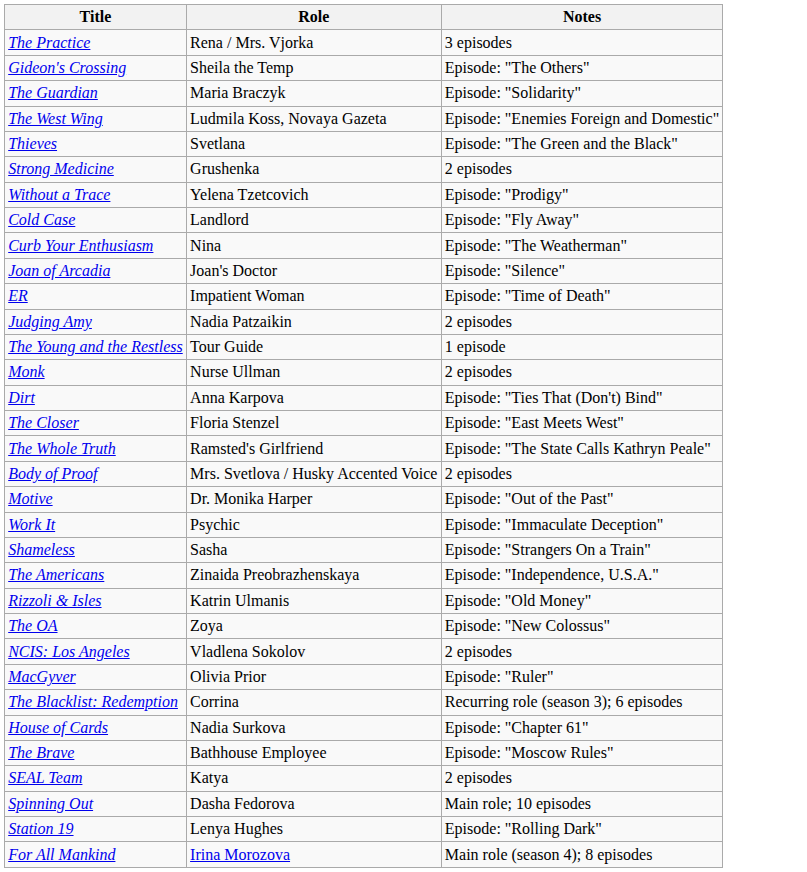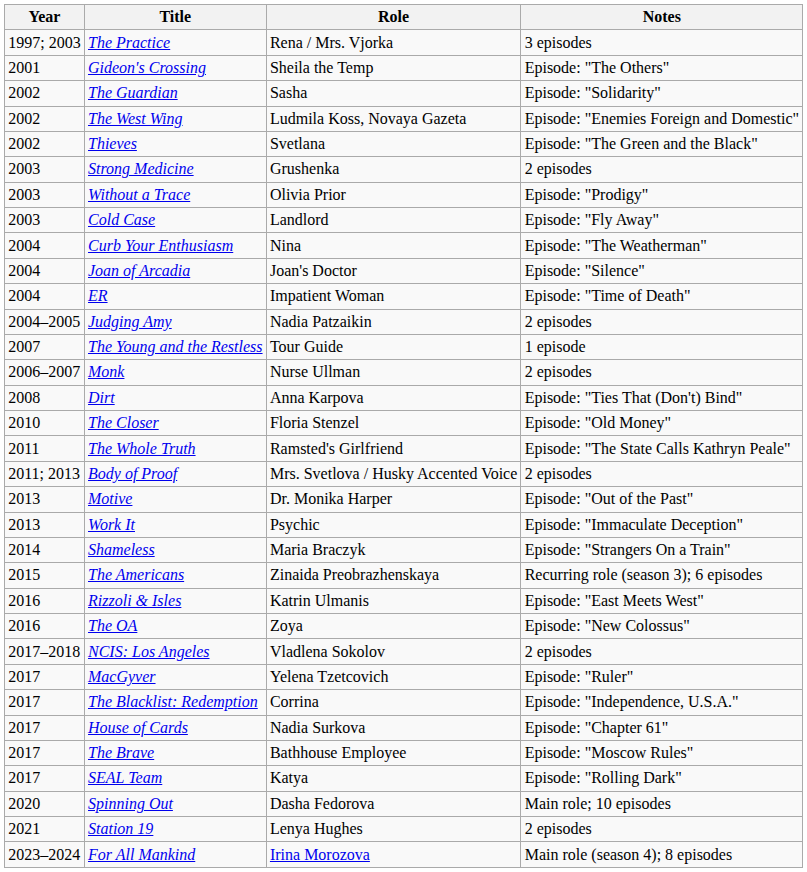+ column: Year | 1997; 2003 | 2001 | 2002 | 2002 | 2002 | 2003 | 2003 | 2003 | 2004 | 2004 | 2004 | 2004–2005 | 2007 | 2006–2007 | 2008 | 2010 | 2011 | 2011; 2013 | 2013 | 2013 | 2014 | 2015 | 2016 | 2016 | 2017–2018 | 2017 | 2017 | 2017 | 2017 | 2017 | 2020 | 2021 | 2023–2024
The Guardian | Role: Maria Braczyk -> Sasha
Without a Trace | Role: Yelena Tzetcovich -> Olivia Prior
The Closer | Notes: Episode: "East Meets West" -> Episode: "Old Money"
Shameless | Role: Sasha -> Maria Braczyk
The Americans | Notes: Episode: "Independence, U.S.A." -> Recurring role (season 3); 6 episodes
Rizzoli & Isles | Notes: Episode: "Old Money" -> Episode: "East Meets West"
MacGyver | Role: Olivia Prior -> Yelena Tzetcovich
The Blacklist: Redemption | Notes: Recurring role (season 3); 6 episodes -> Episode: "Independence, U.S.A."
SEAL Team | Notes: 2 episodes -> Episode: "Rolling Dark"
Station 19 | Notes: Episode: "Rolling Dark" -> 2 episodes
